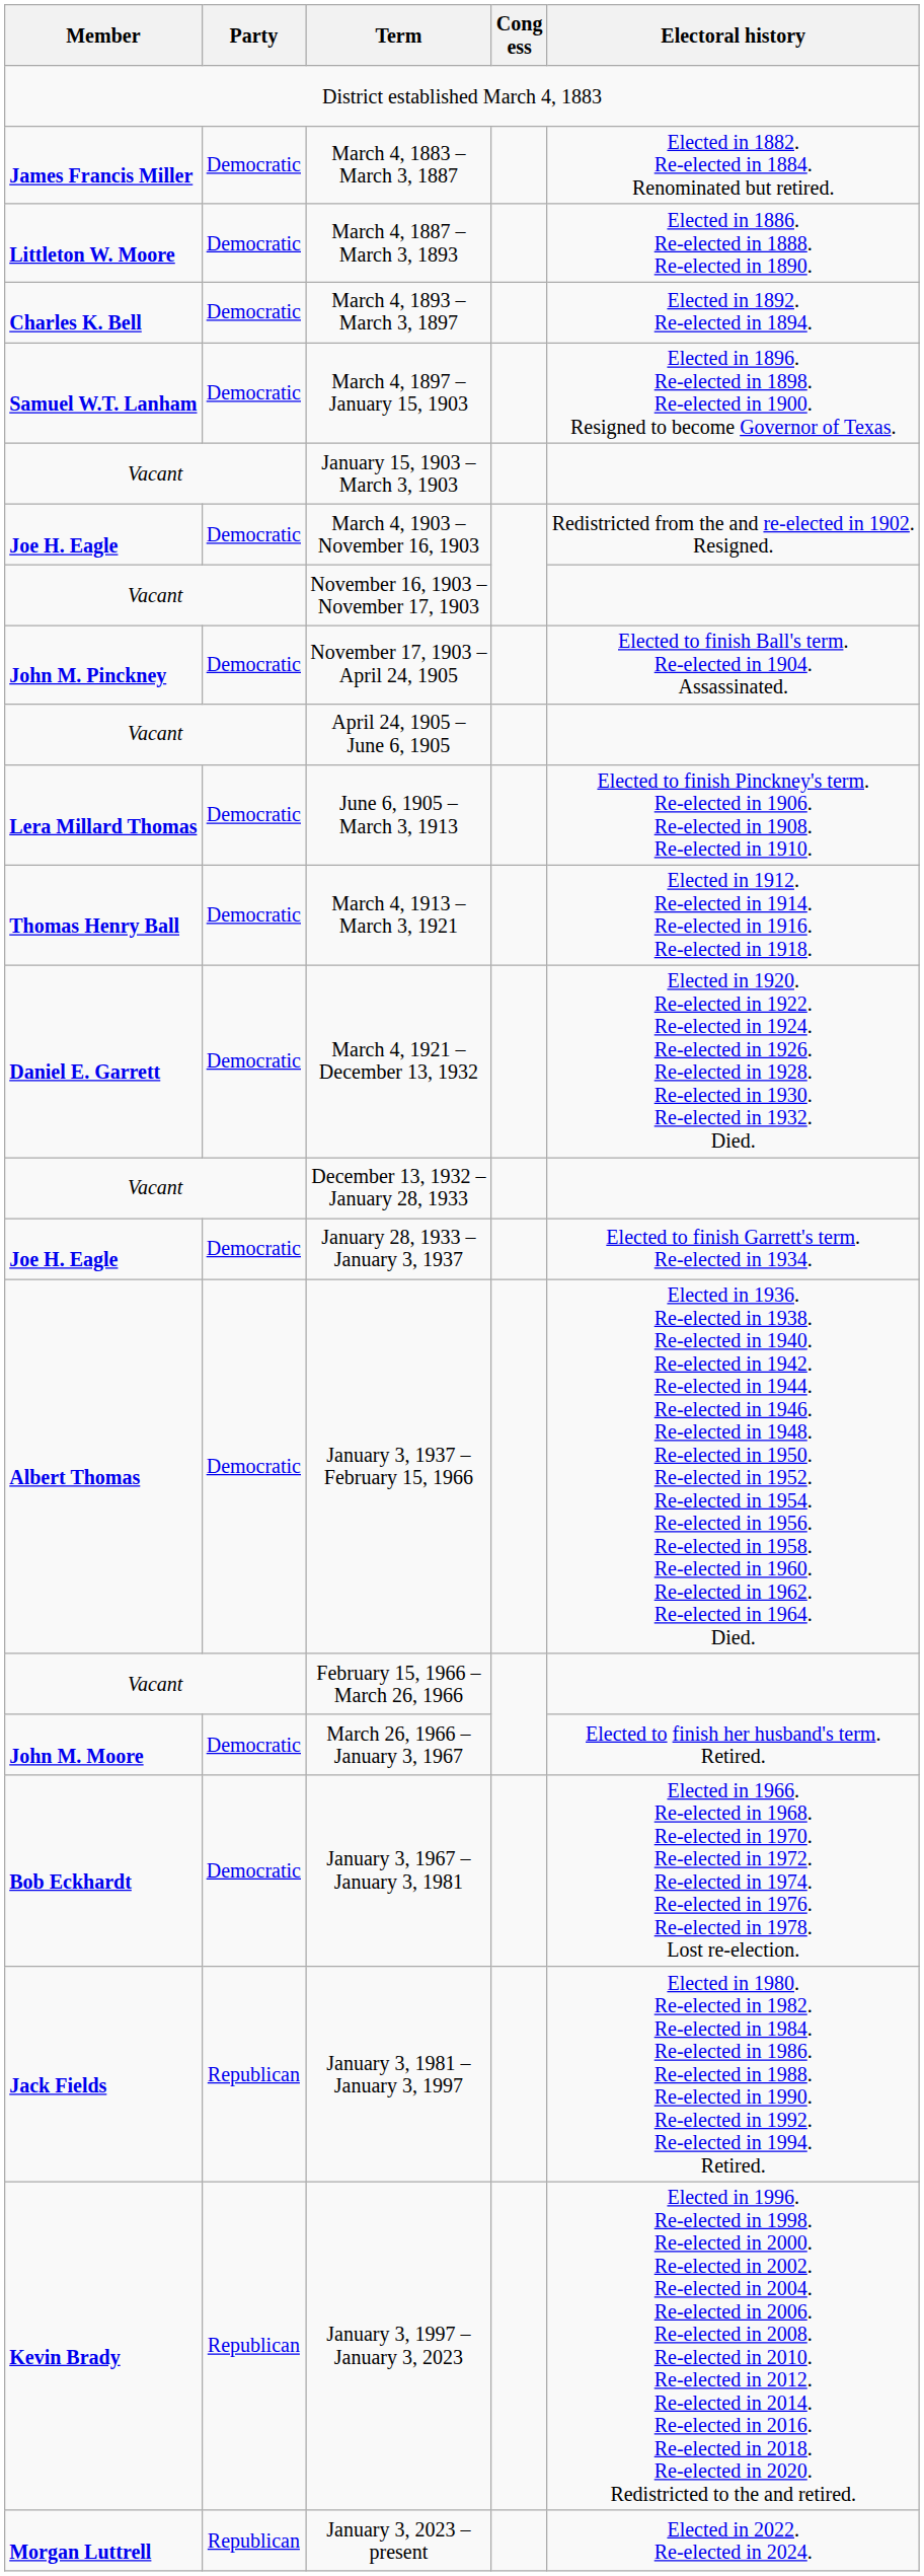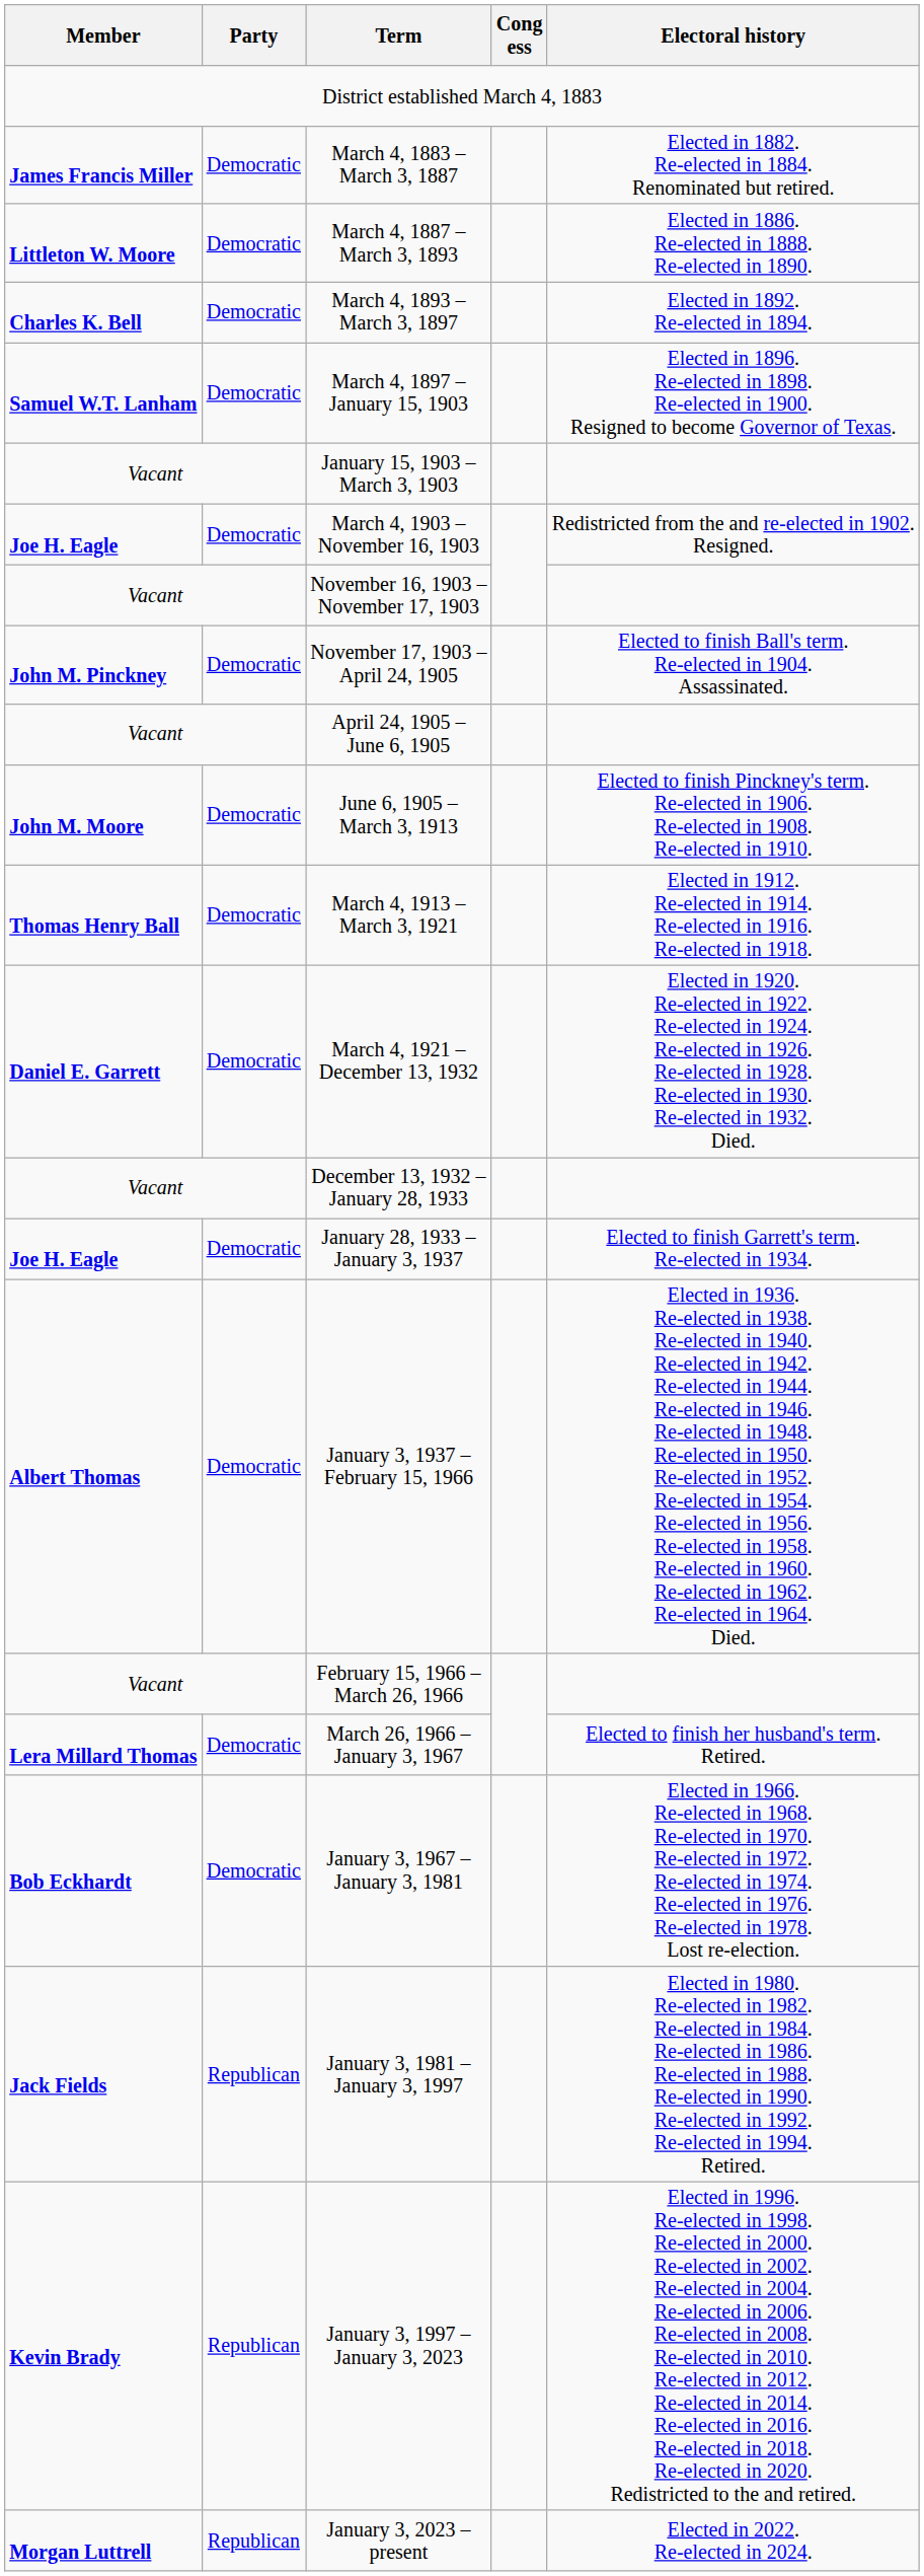June 6, 1905 – March 3, 1913 | Member: Lera Millard Thomas -> John M. Moore
March 26, 1966 – January 3, 1967 | Member: John M. Moore -> Lera Millard Thomas
